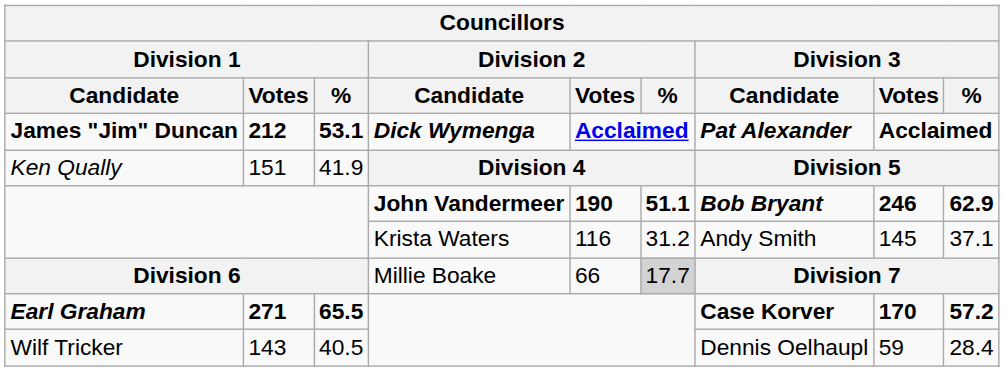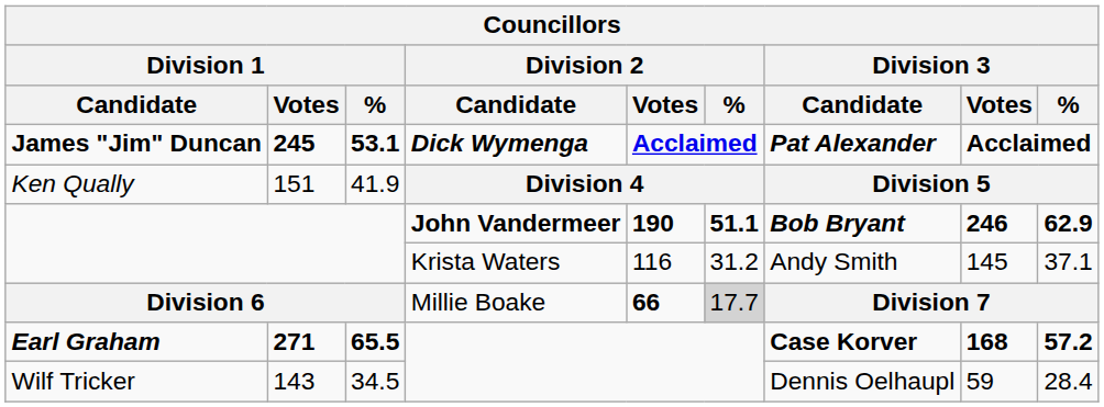James "Jim" Duncan | Division 1 / Votes: 212 -> 245
Division 6 | Division 2 / Votes: normal -> bold
Earl Graham | Division 3 / Votes: 170 -> 168
Wilf Tricker | Division 1 / %: 40.5 -> 34.5
